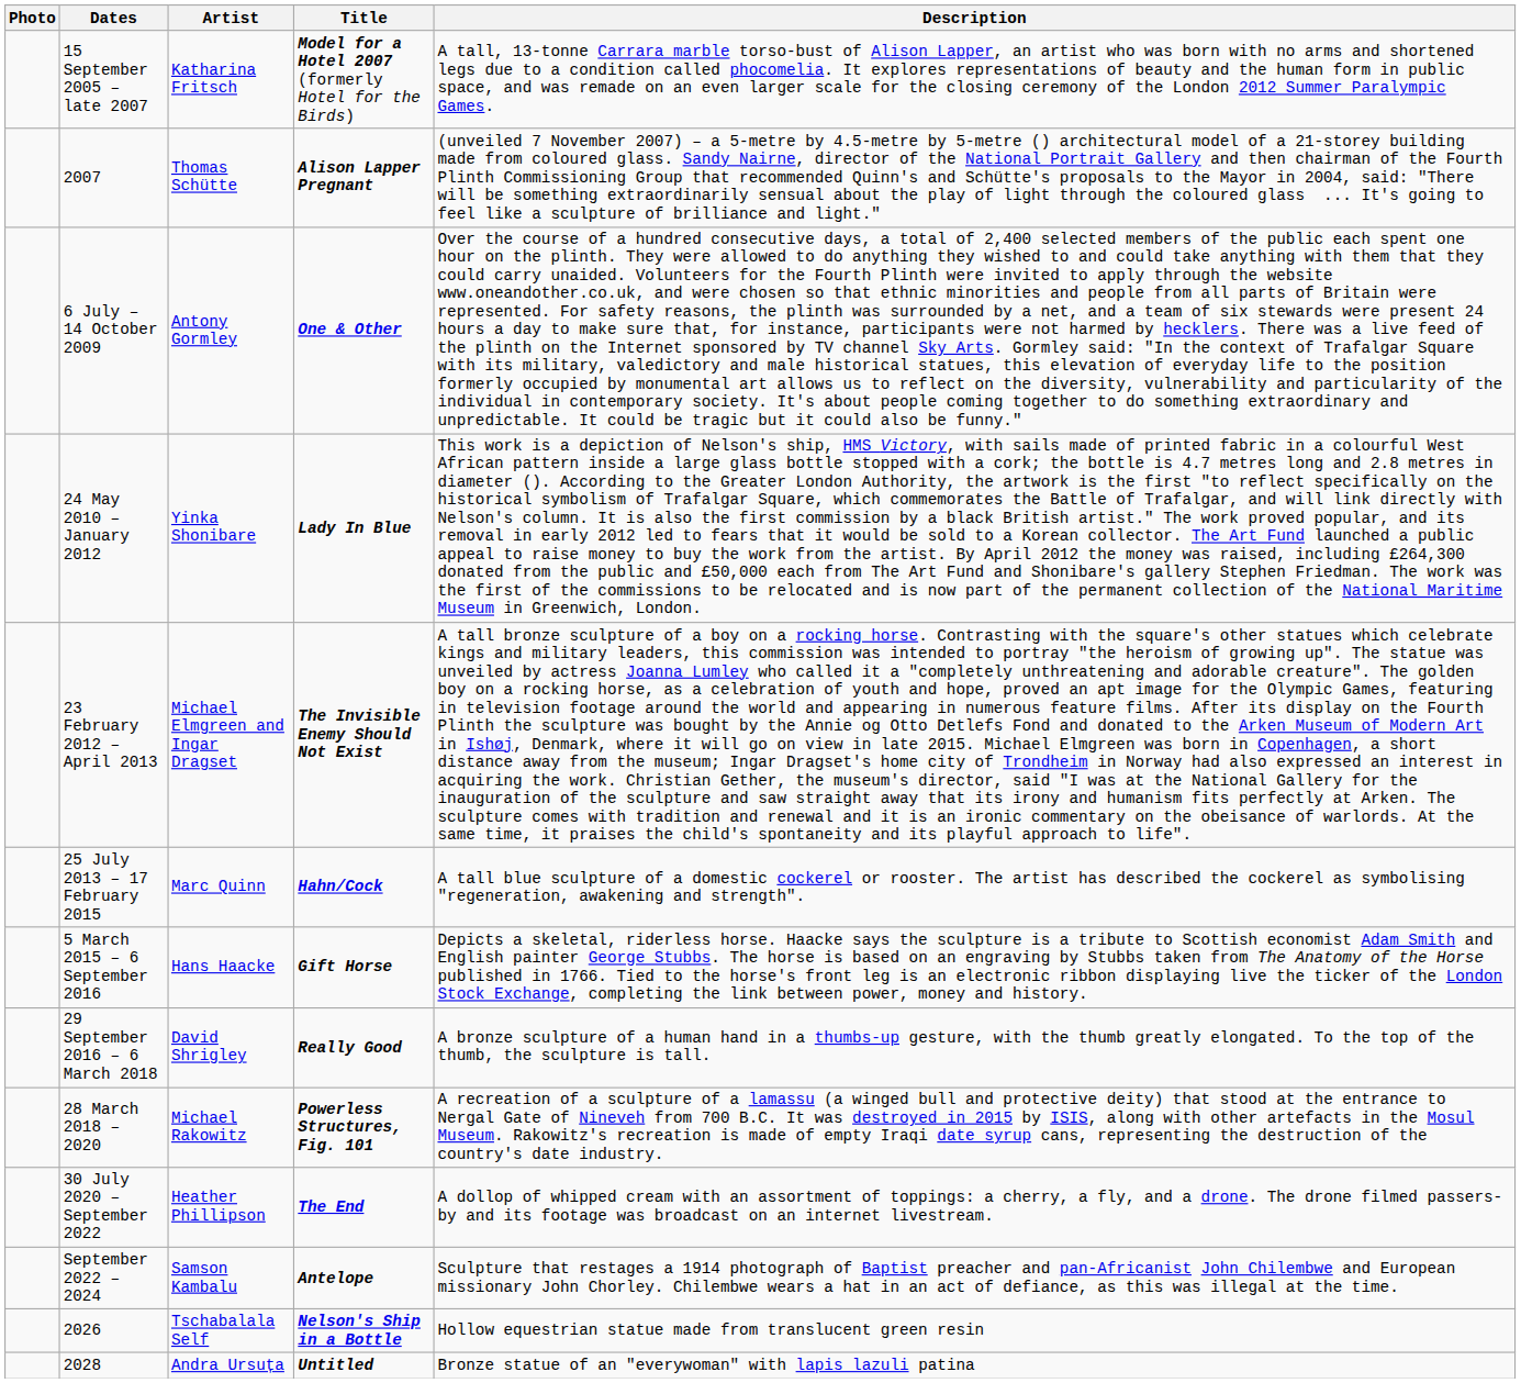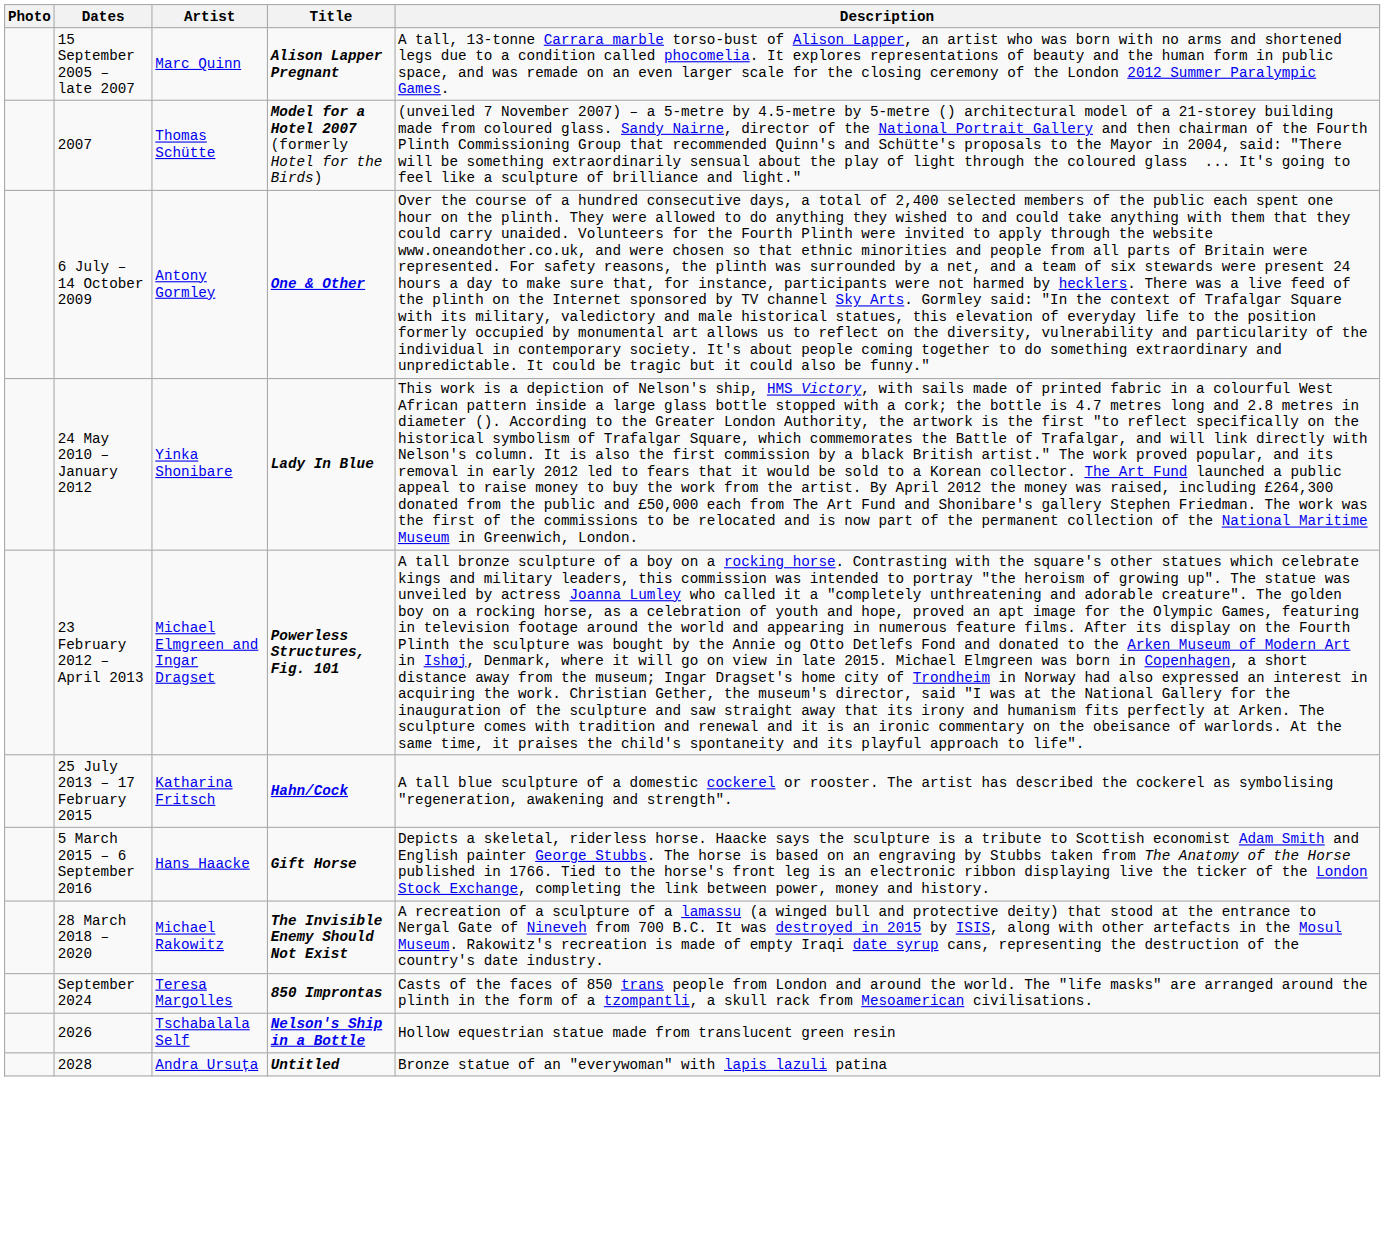15 September 2005 – late 2007 | Artist: Katharina Fritsch -> Marc Quinn
15 September 2005 – late 2007 | Title: Model for a Hotel 2007 (formerly Hotel for the Birds) -> Alison Lapper Pregnant
2007 | Title: Alison Lapper Pregnant -> Model for a Hotel 2007 (formerly Hotel for the Birds)
23 February 2012 – April 2013 | Title: The Invisible Enemy Should Not Exist -> Powerless Structures, Fig. 101
25 July 2013 – 17 February 2015 | Artist: Marc Quinn -> Katharina Fritsch
- row: 29 September 2016 – 6 March 2018 | David Shrigley | Really Good | A bronze sculpture of a human hand in a thumbs-up gesture, with the thumb greatly elongated. To the top of the thumb, the sculpture is tall.
28 March 2018 – 2020 | Title: Powerless Structures, Fig. 101 -> The Invisible Enemy Should Not Exist
- row: 30 July 2020 – September 2022 | Heather Phillipson | The End | A dollop of whipped cream with an assortment of toppings: a cherry, a fly, and a drone. The drone filmed passers-by and its footage was broadcast on an internet livestream.
- row: September 2022 – 2024 | Samson Kambalu | Antelope | Sculpture that restages a 1914 photograph of Baptist preacher and pan-Africanist John Chilembwe and European missionary John Chorley. Chilembwe wears a hat in an act of defiance, as this was illegal at the time.
+ row: September 2024 | Teresa Margolles | 850 Improntas | Casts of the faces of 850 trans people from London and around the world. The "life masks" are arranged around the plinth in the form of a tzompantli, a skull rack from Mesoamerican civilisations.
